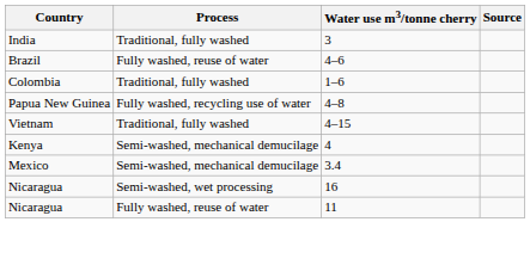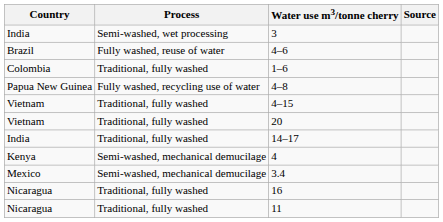3 | Process: Traditional, fully washed -> Semi-washed, wet processing
+ row: Vietnam | Traditional, fully washed | 20
+ row: India | Traditional, fully washed | 14–17
16 | Process: Semi-washed, wet processing -> Traditional, fully washed
11 | Process: Fully washed, reuse of water -> Traditional, fully washed
